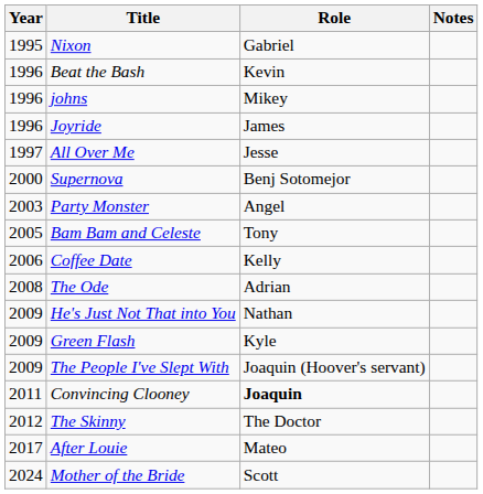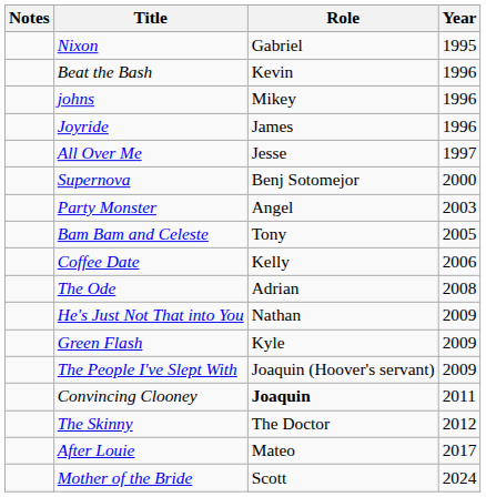columns swapped: Year <-> Notes
